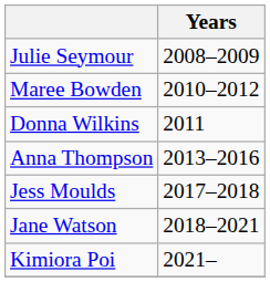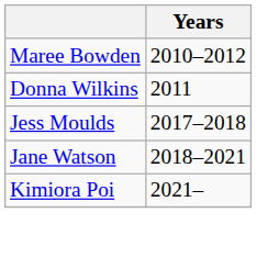- row: Julie Seymour | 2008–2009
- row: Anna Thompson | 2013–2016
